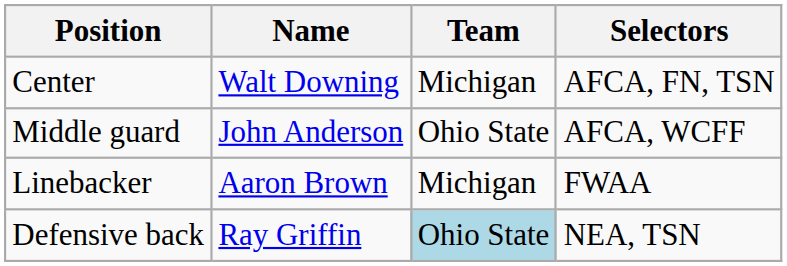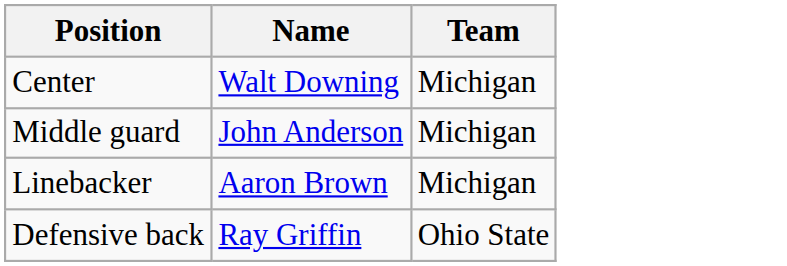- column: Selectors | AFCA, FN, TSN | AFCA, WCFF | FWAA | NEA, TSN
Middle guard | Team: Ohio State -> Michigan
Defensive back | Team: lightblue background -> no background
